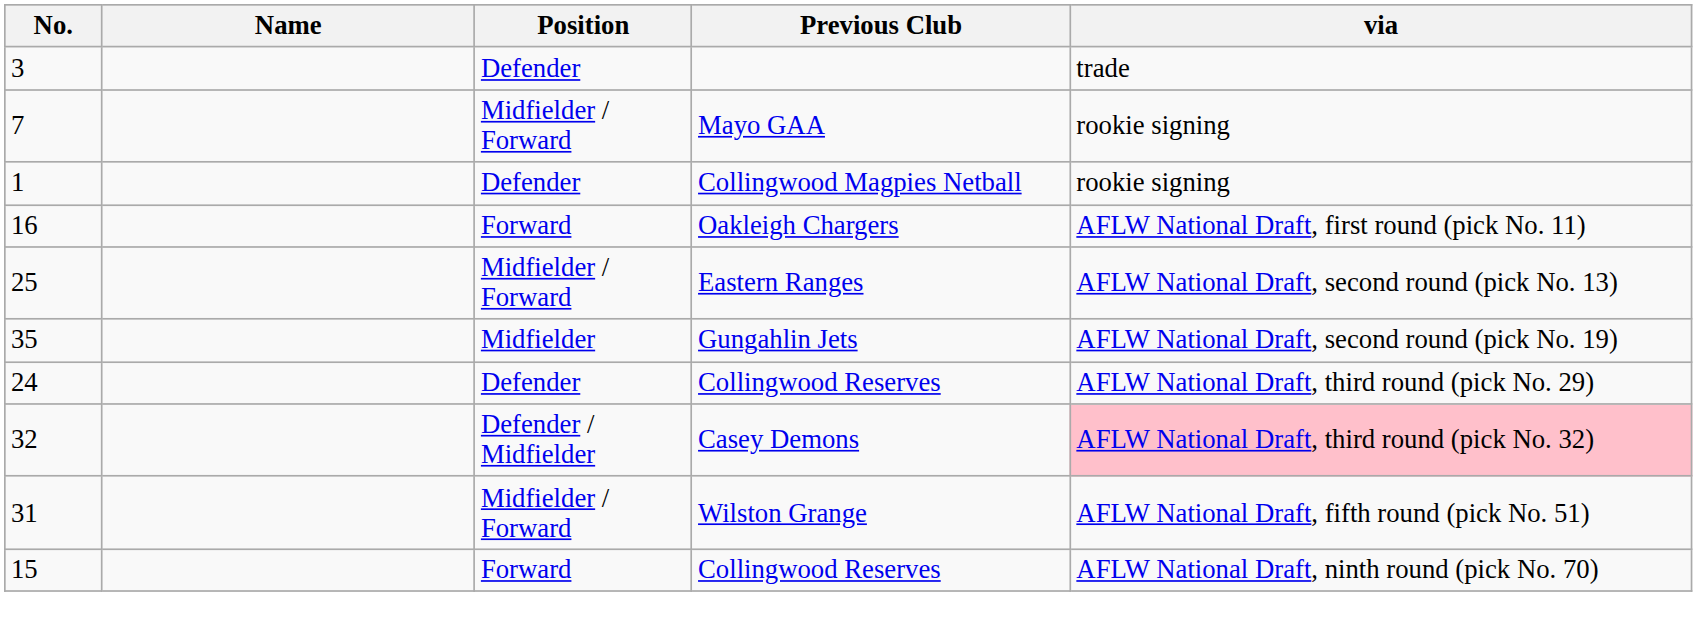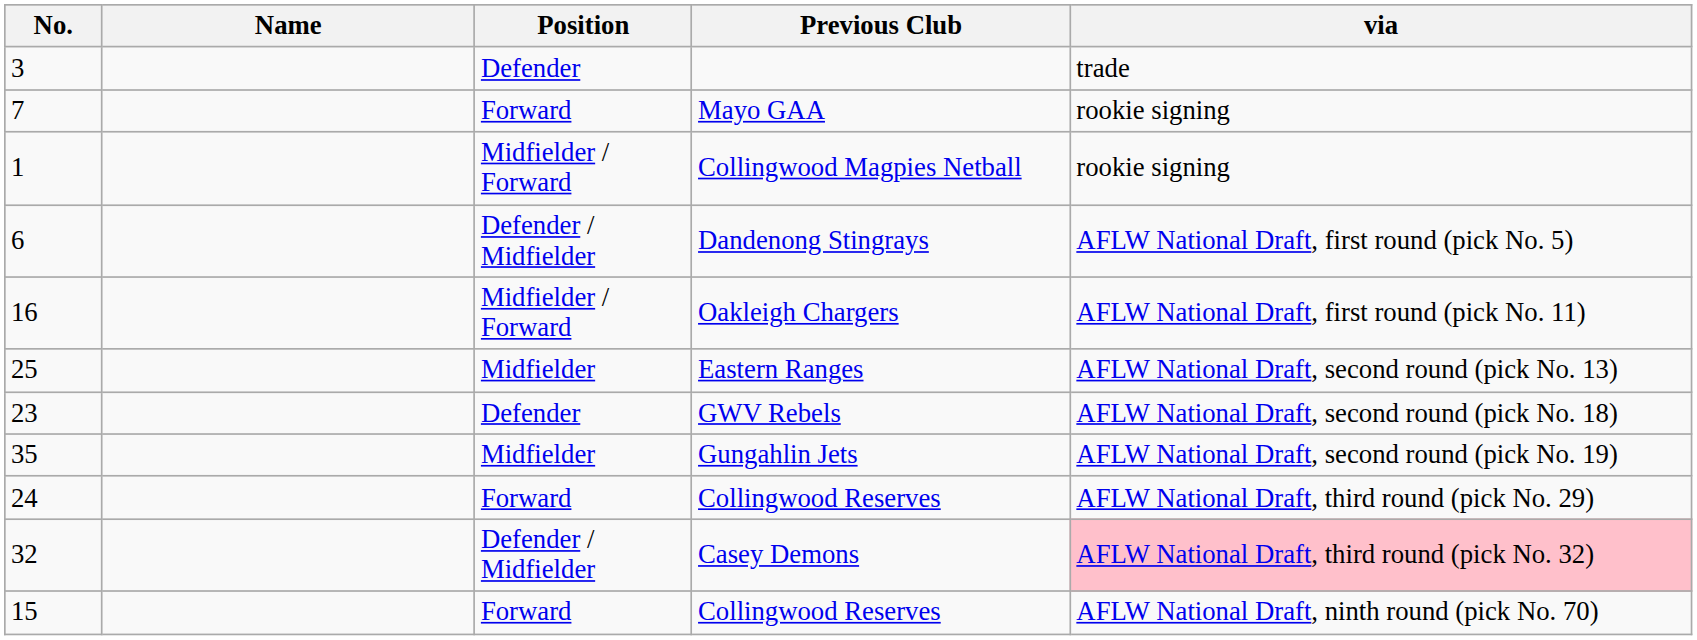Mayo GAA | Position: Midfielder / Forward -> Forward
Collingwood Magpies Netball | Position: Defender -> Midfielder / Forward
+ row: 6 | Defender / Midfielder | Dandenong Stingrays | AFLW National Draft, first round (pick No. 5)
Oakleigh Chargers | Position: Forward -> Midfielder / Forward
Eastern Ranges | Position: Midfielder / Forward -> Midfielder
+ row: 23 | Defender | GWV Rebels | AFLW National Draft, second round (pick No. 18)
24 / Collingwood Reserves | Position: Defender -> Forward
- row: 31 | Midfielder / Forward | Wilston Grange | AFLW National Draft, fifth round (pick No. 51)
